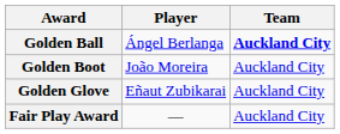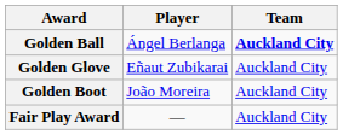rows swapped: Golden Boot <-> Golden Glove
